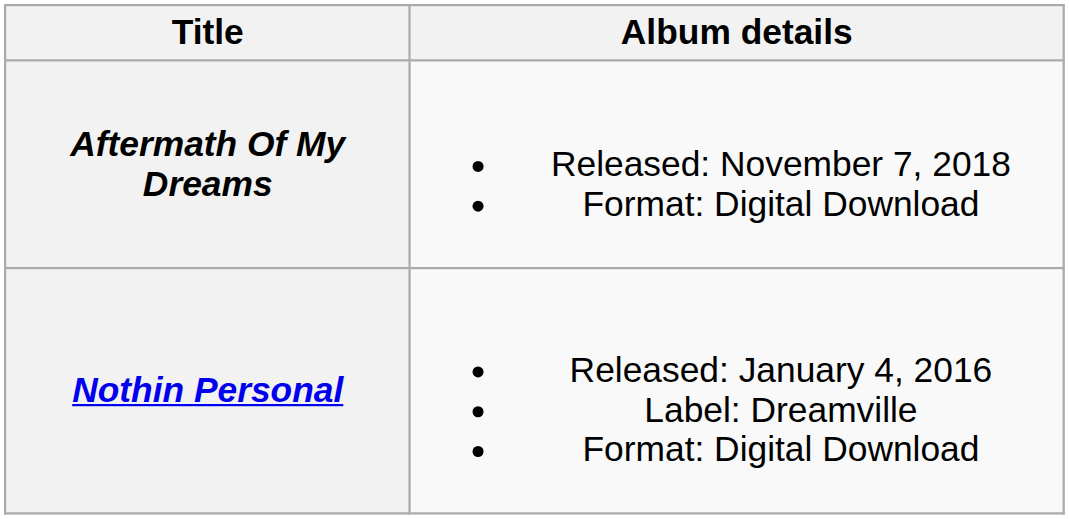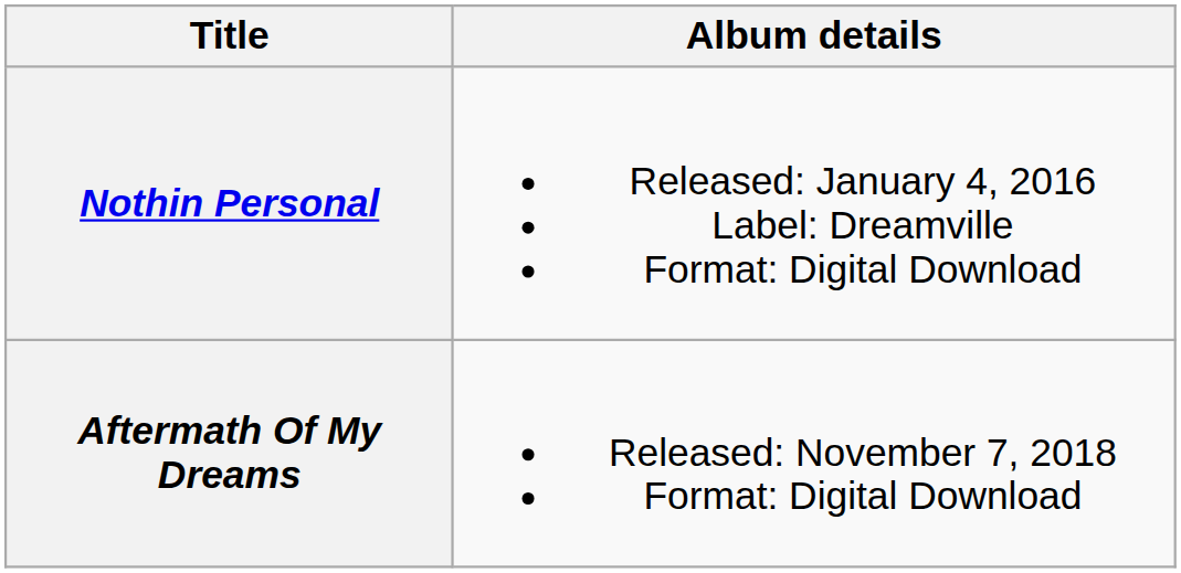rows swapped: Nothin Personal <-> Aftermath Of My Dreams
